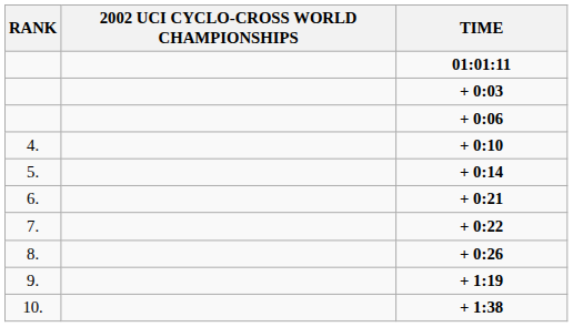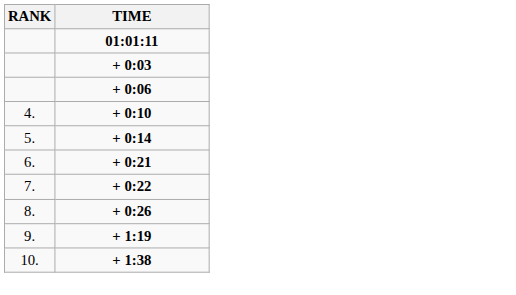- column: 2002 UCI CYCLO-CROSS WORLD CHAMPIONSHIPS
